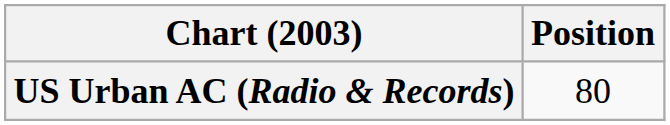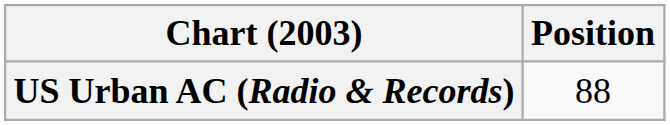US Urban AC (Radio & Records) | Position: 80 -> 88
